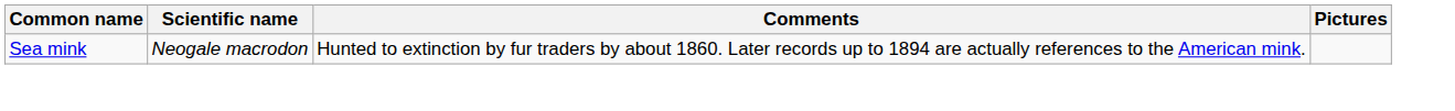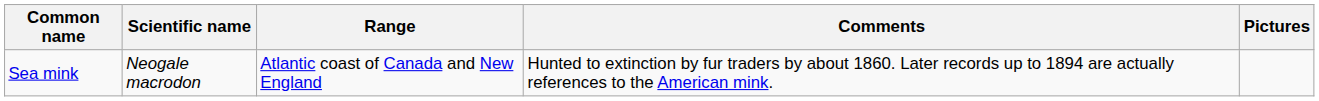+ column: Range | Atlantic coast of Canada and New England
